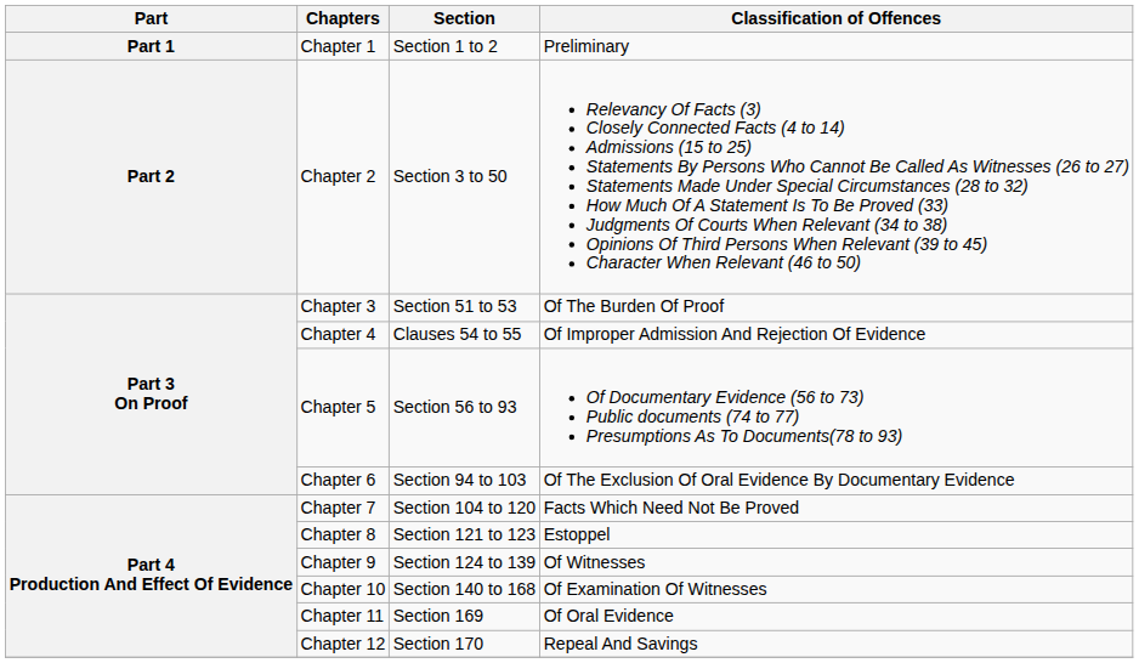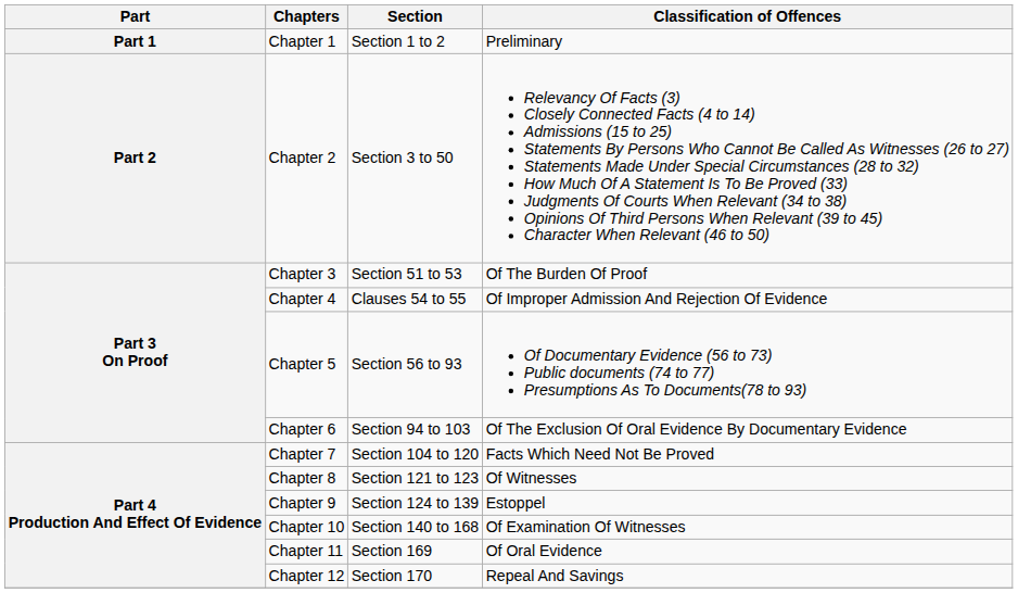Chapter 8 | Classification of Offences: Estoppel -> Of Witnesses
Chapter 9 | Classification of Offences: Of Witnesses -> Estoppel
